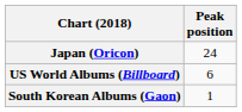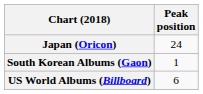rows swapped: South Korean Albums (Gaon) <-> US World Albums (Billboard)
